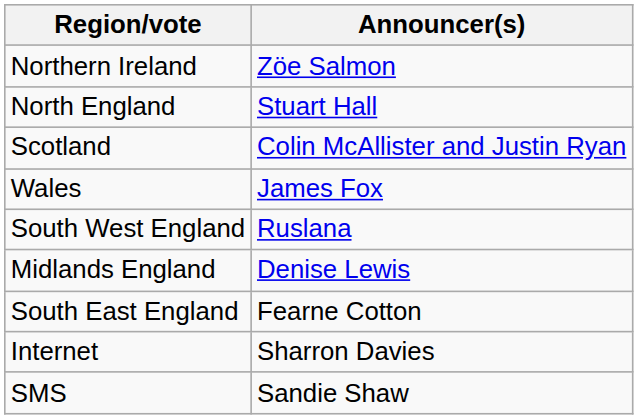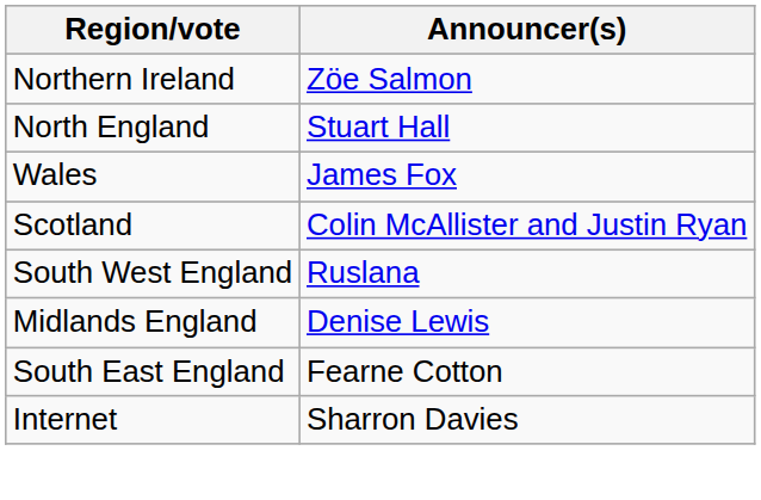rows swapped: Scotland <-> Wales
- row: SMS | Sandie Shaw
